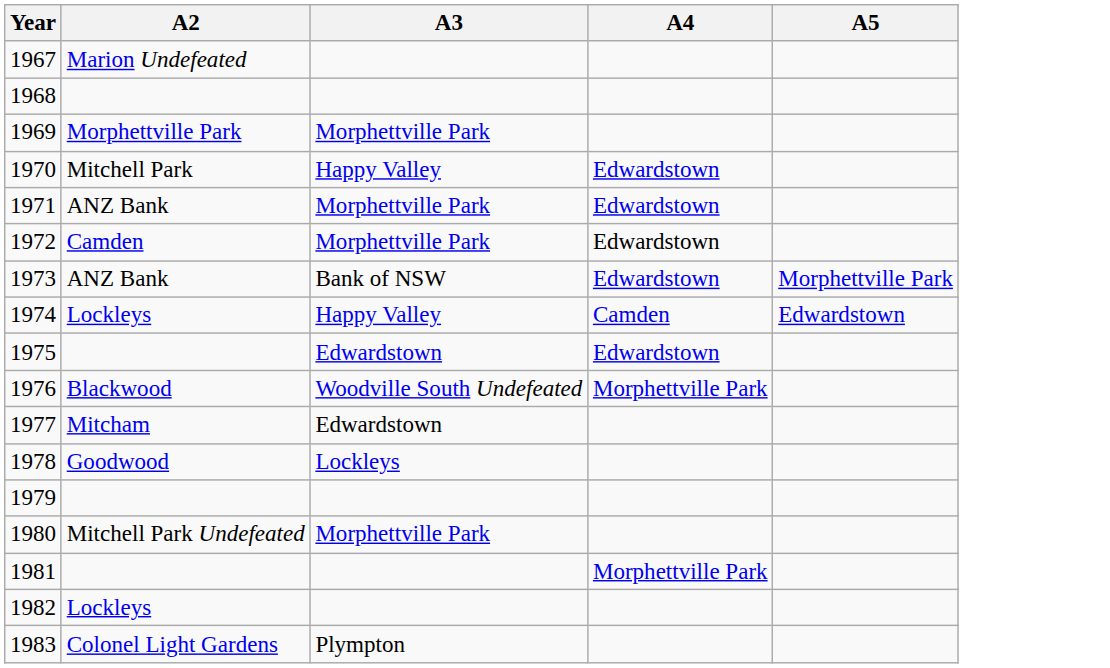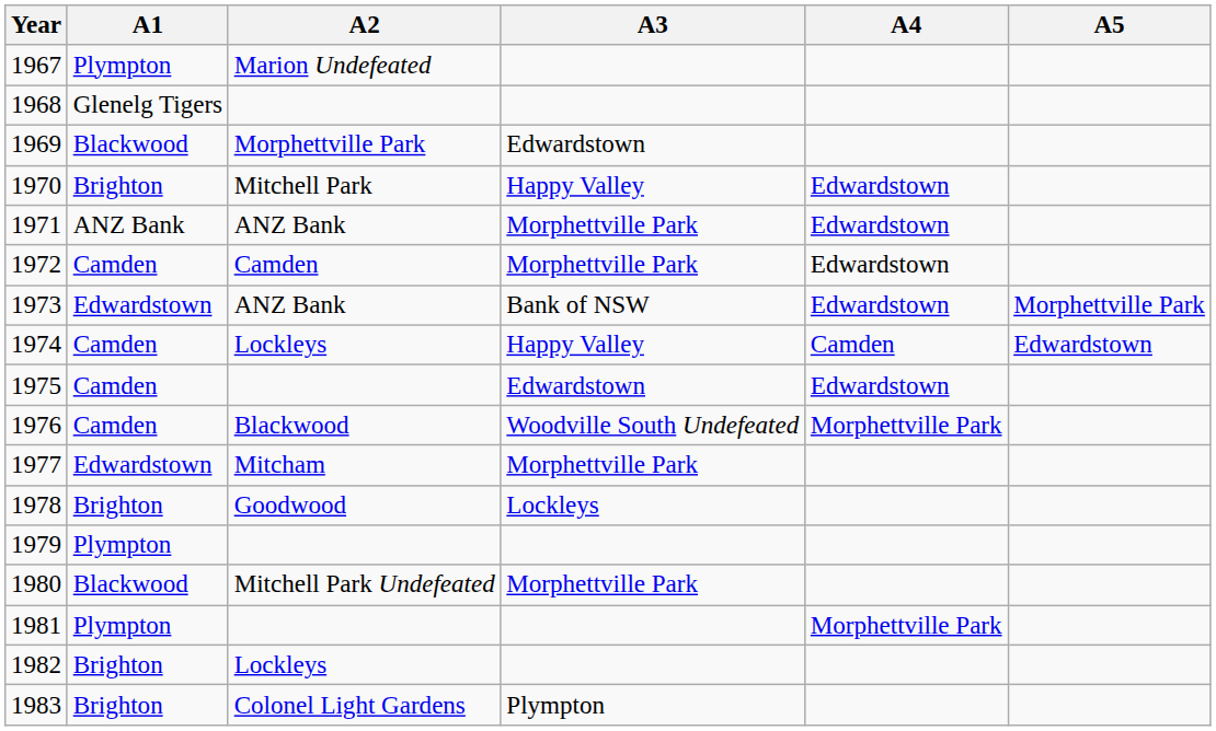+ column: A1 | Plympton | Glenelg Tigers | Blackwood | Brighton | ANZ Bank | Camden | Edwardstown | Camden | Camden | Camden | Edwardstown | Brighton | Plympton | Blackwood | Plympton | Brighton | Brighton
1969 | A3: Morphettville Park -> Edwardstown
1977 | A3: Edwardstown -> Morphettville Park
